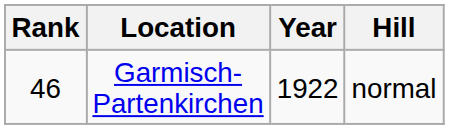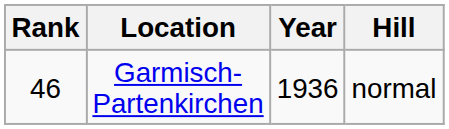Garmisch-Partenkirchen | Year: 1922 -> 1936
